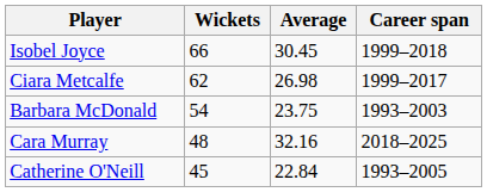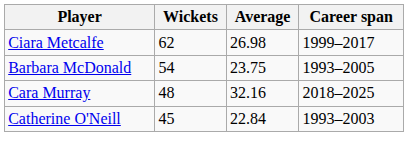- row: Isobel Joyce | 66 | 30.45 | 1999–2018
Barbara McDonald | Career span: 1993–2003 -> 1993–2005
Catherine O'Neill | Career span: 1993–2005 -> 1993–2003
